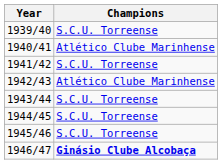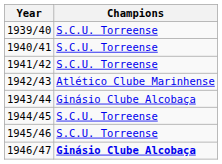1940/41 | Champions: Atlético Clube Marinhense -> S.C.U. Torreense
1943/44 | Champions: S.C.U. Torreense -> Ginásio Clube Alcobaça
